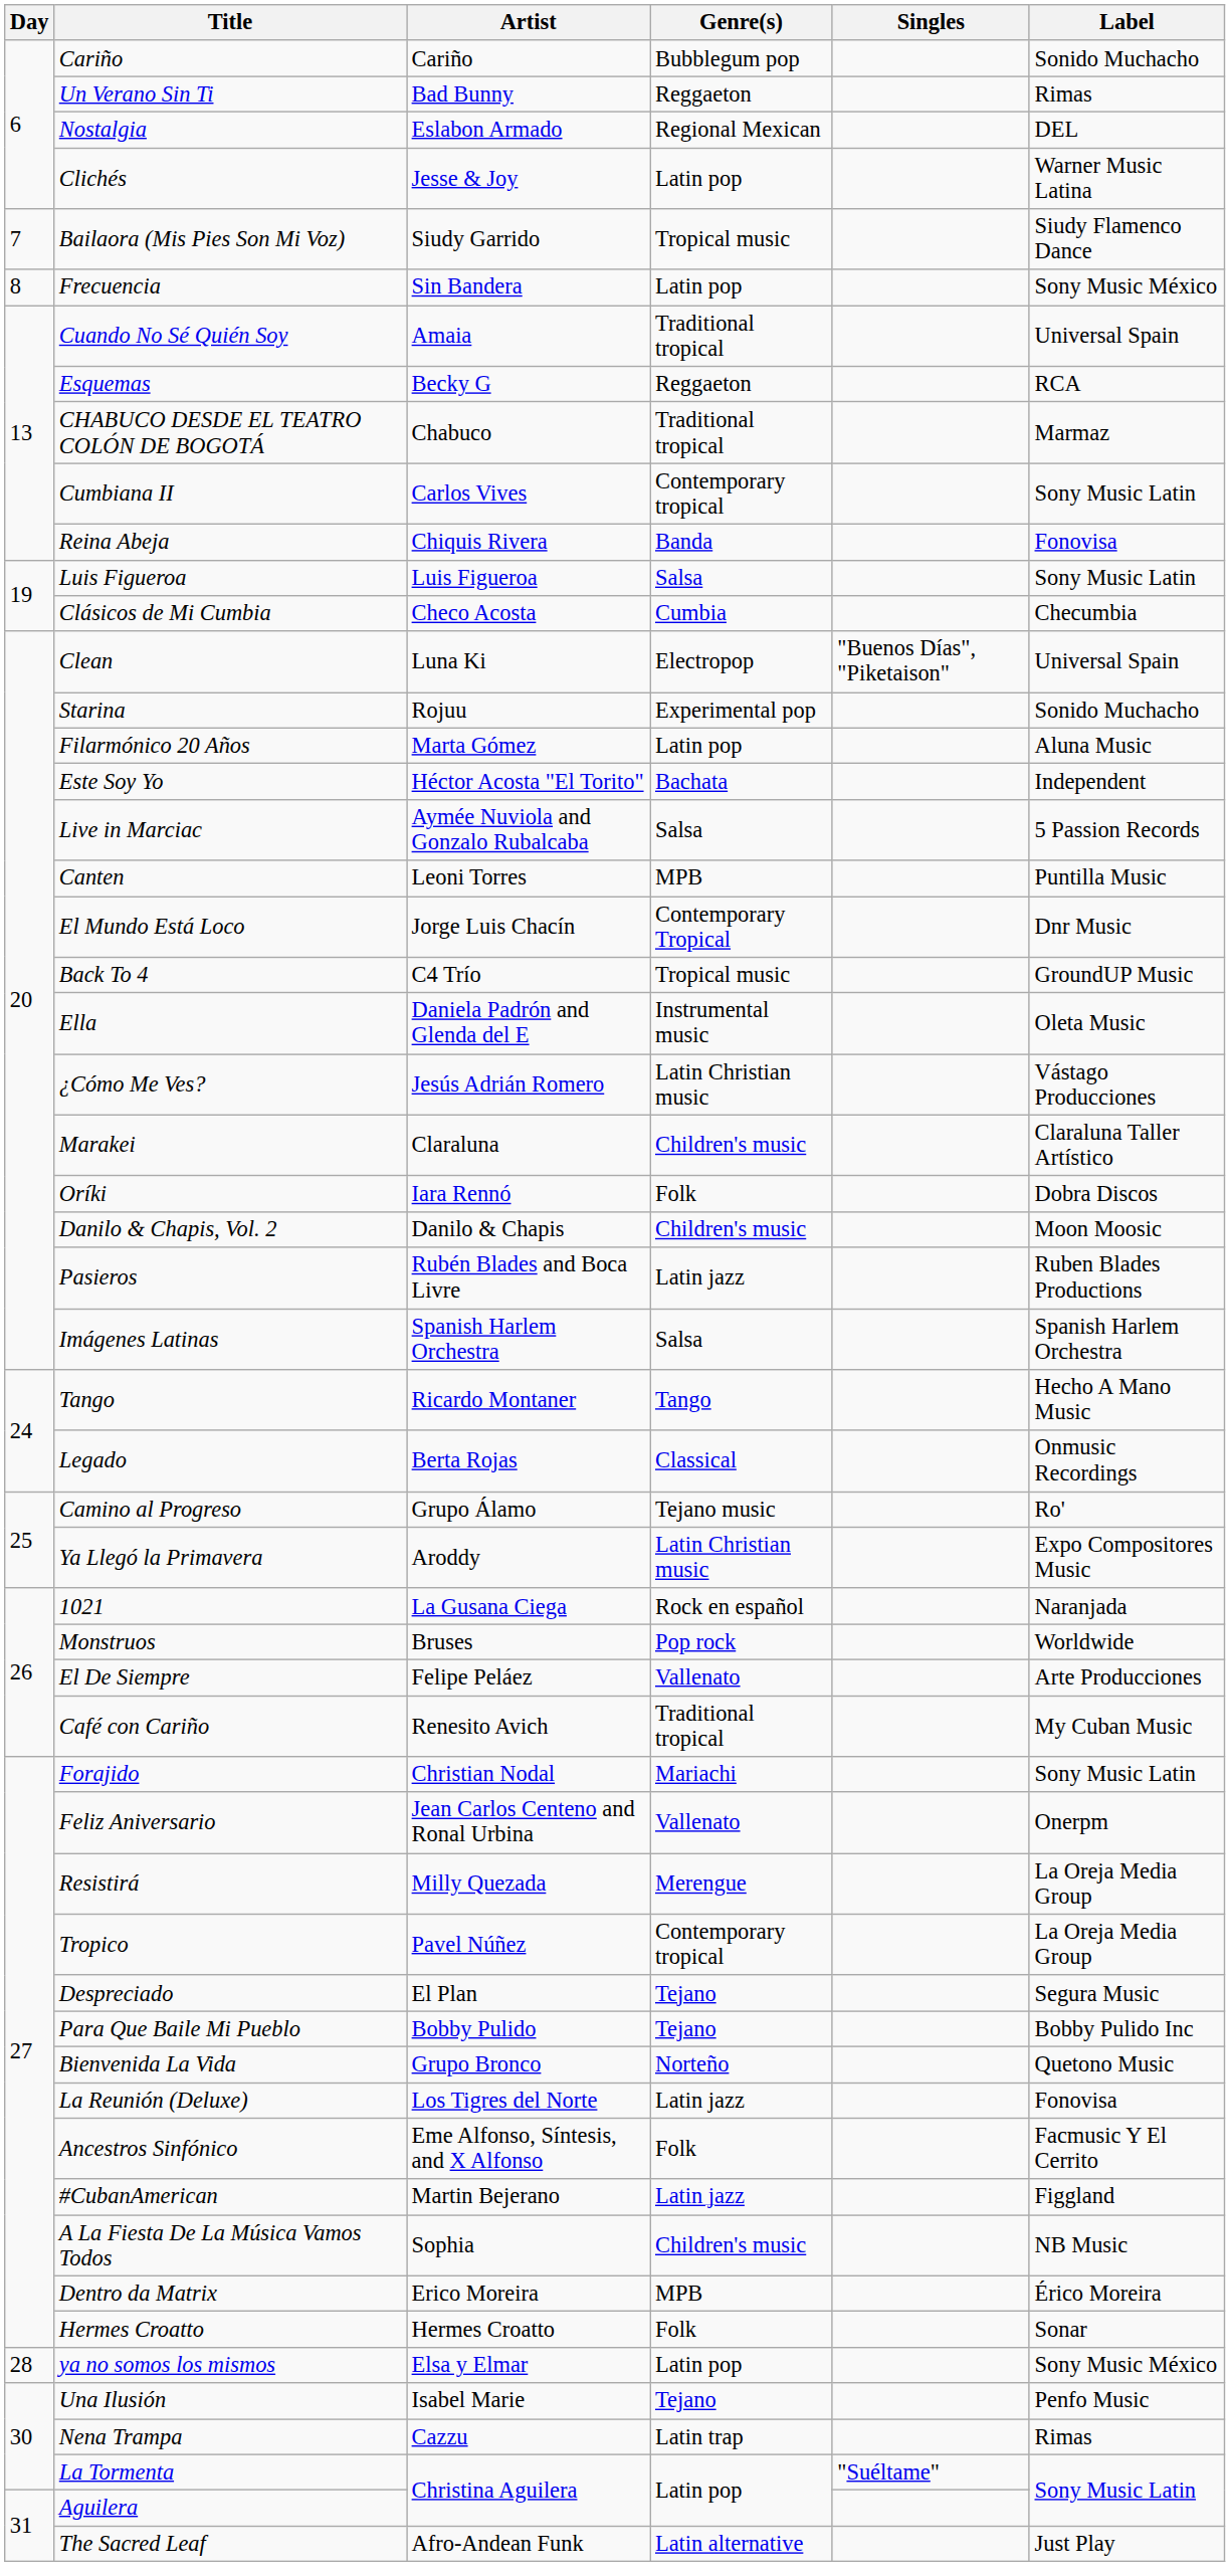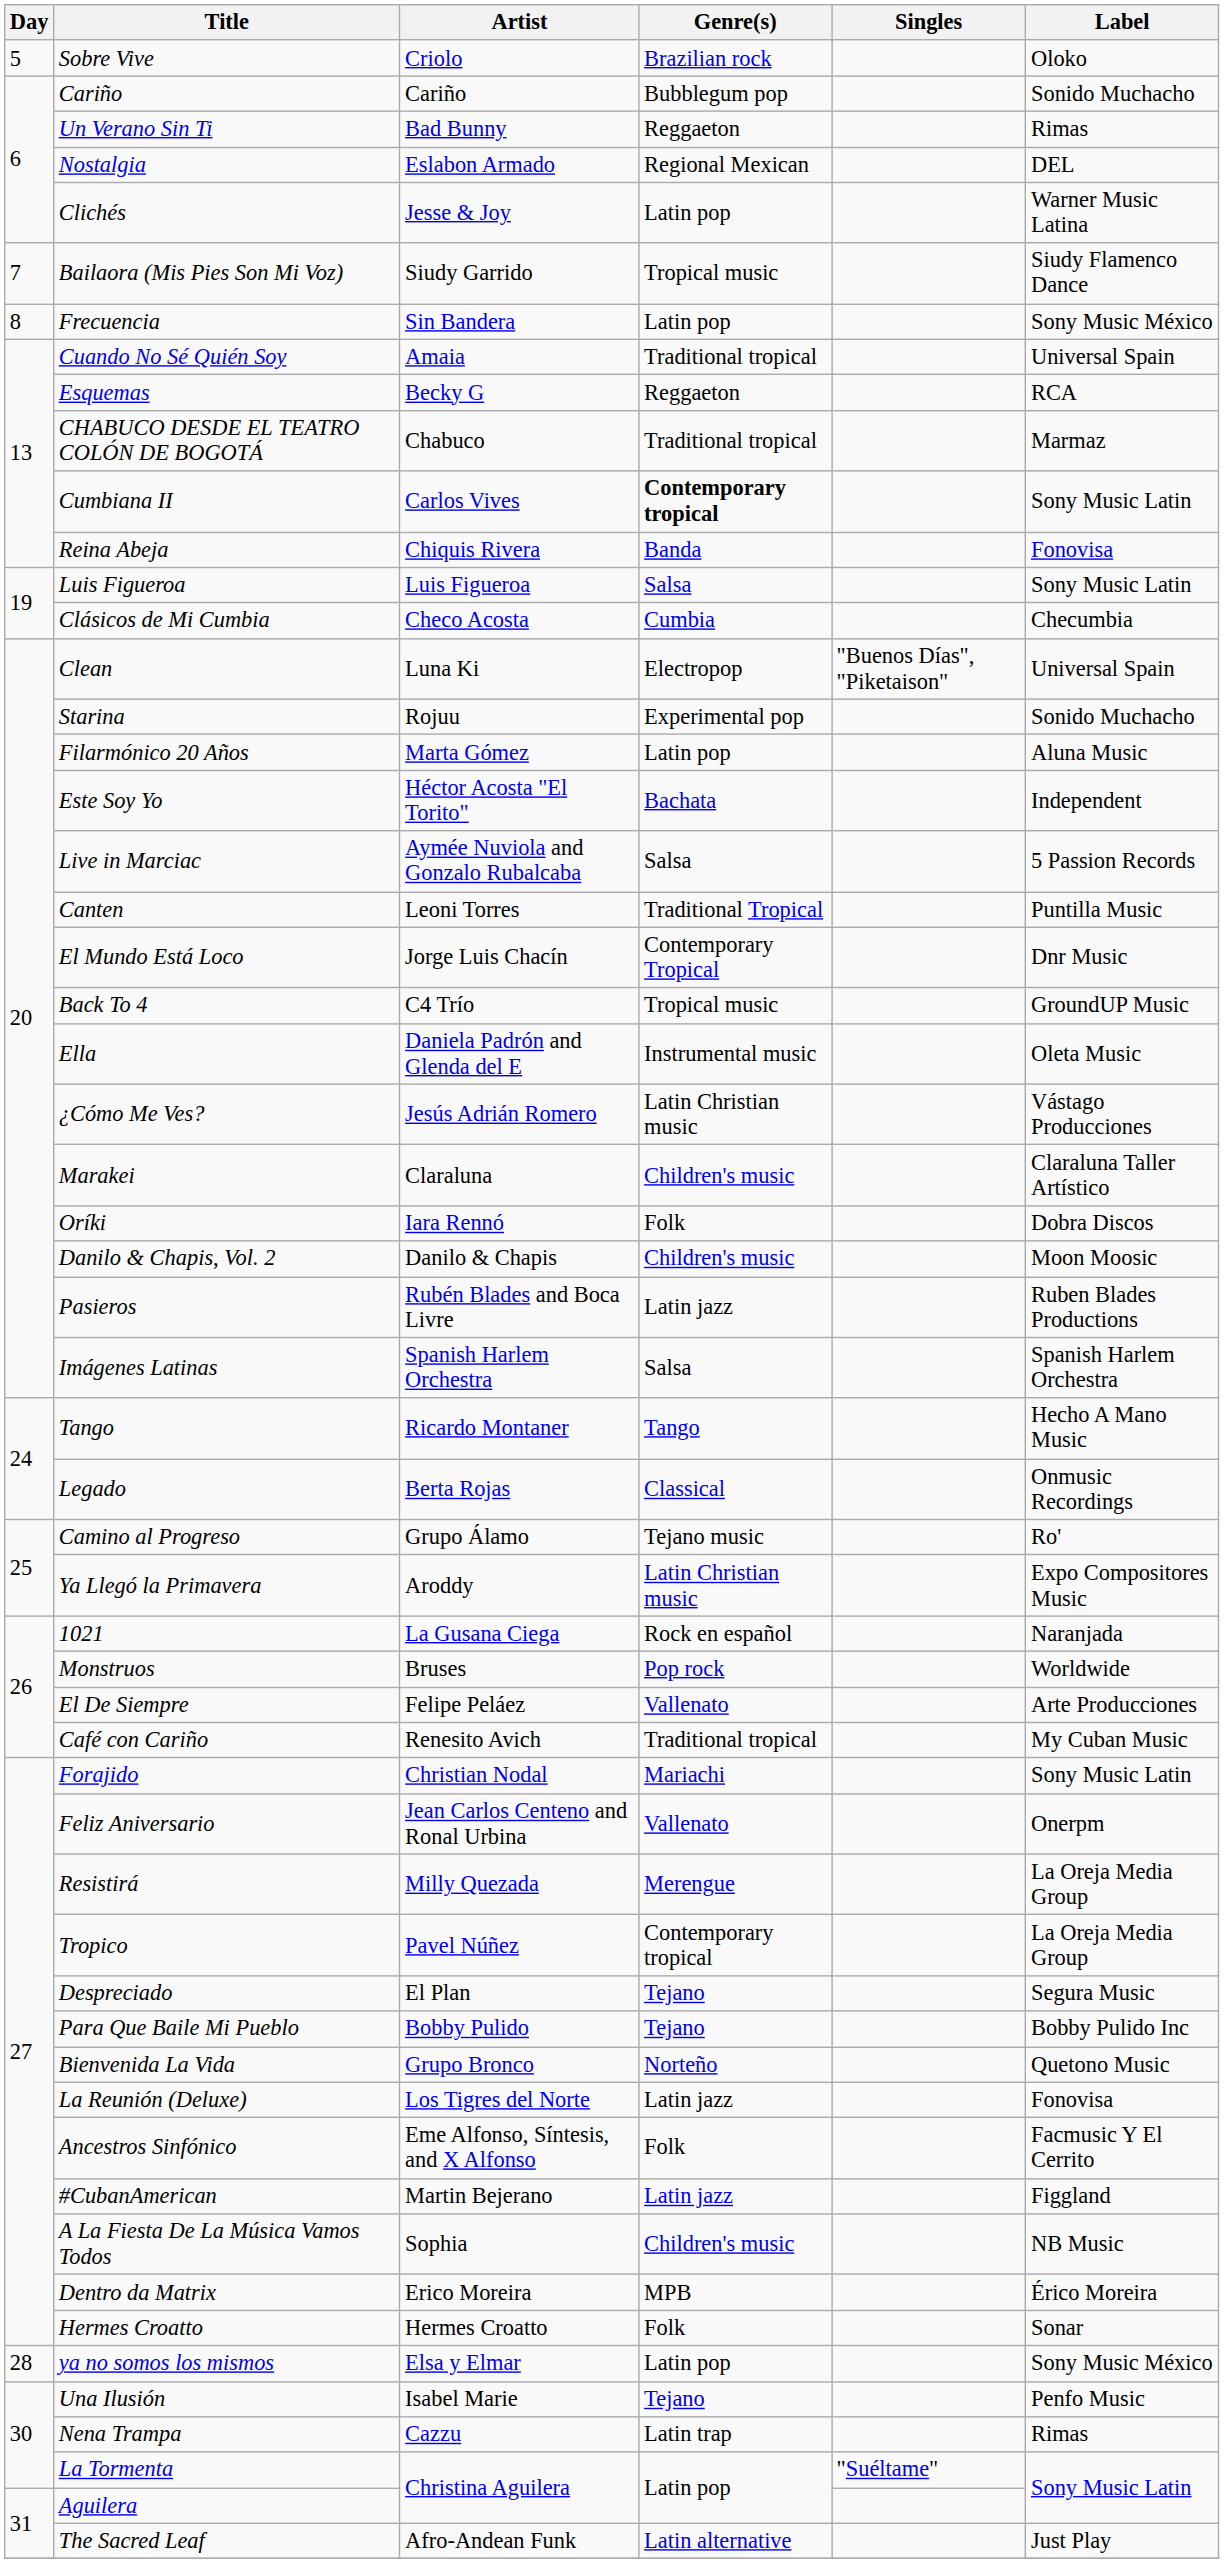+ row: 5 | Sobre Vive | Criolo | Brazilian rock | Oloko
Cumbiana II | Genre(s): normal -> bold
Canten | Genre(s): MPB -> Traditional Tropical
